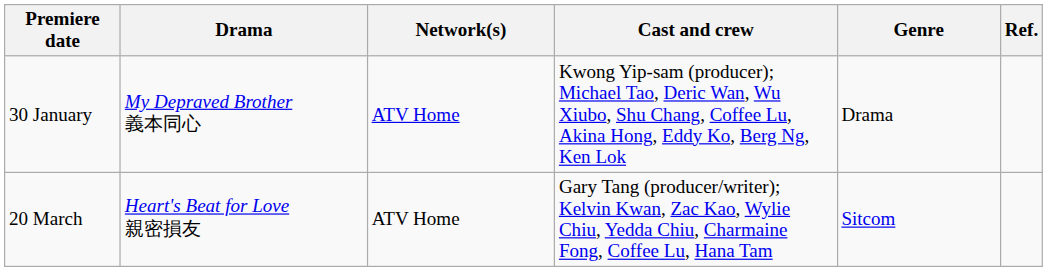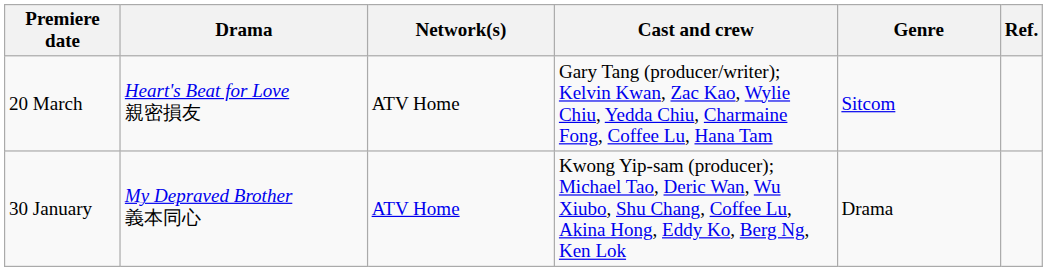rows swapped: 30 January <-> 20 March
